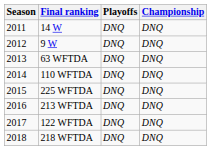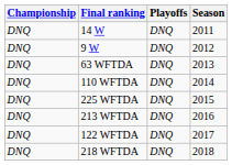columns swapped: Season <-> Championship
